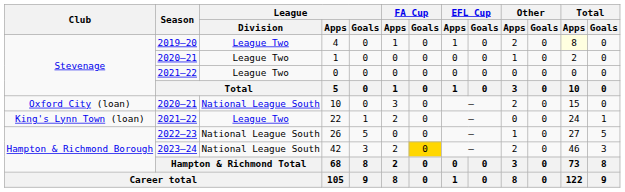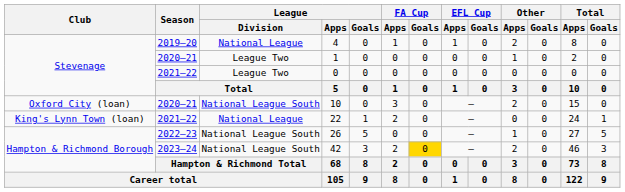4 | League / Division: League Two -> National League
4 | Total / Apps: lightyellow background -> no background
22 | League / Division: League Two -> National League
